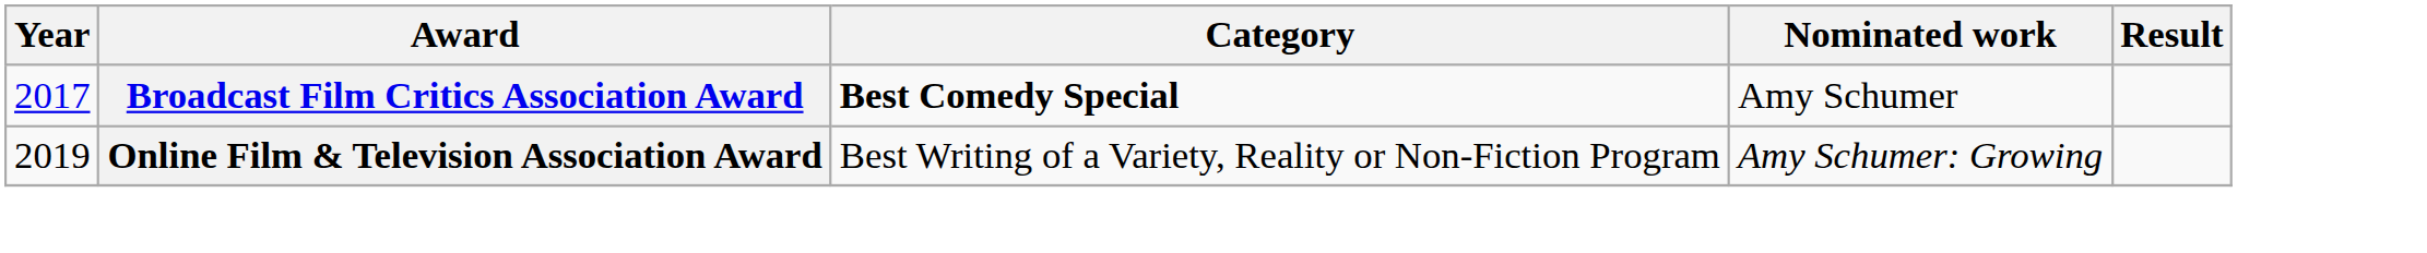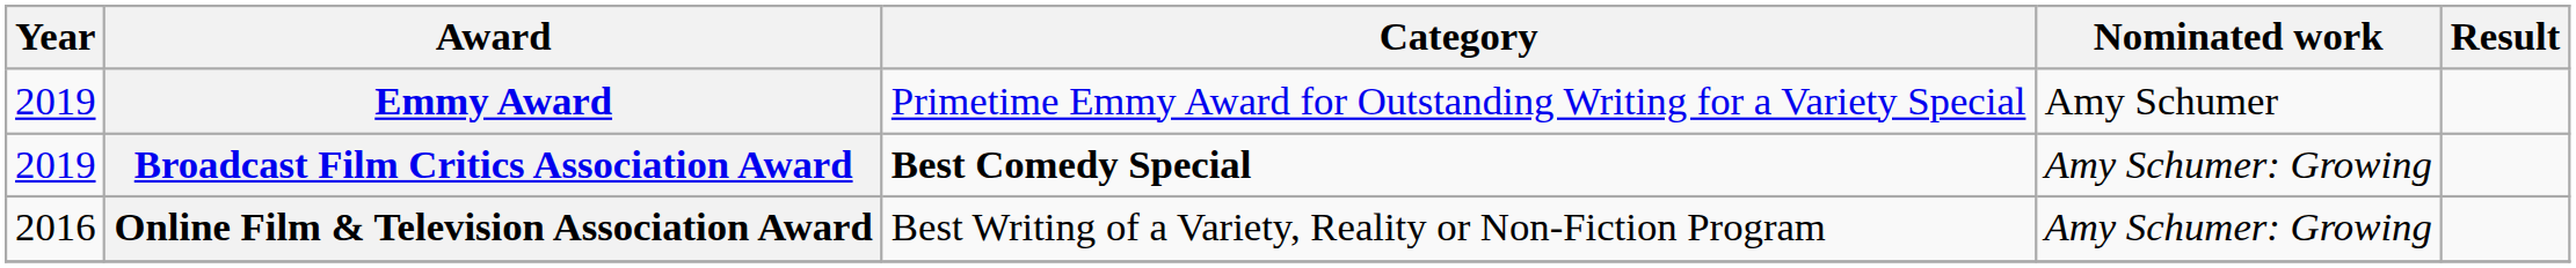+ row: 2019 | Emmy Award | Primetime Emmy Award for Outstanding Writing for a Variety Special | Amy Schumer
Broadcast Film Critics Association Award | Year: 2017 -> 2019
Broadcast Film Critics Association Award | Nominated work: Amy Schumer -> Amy Schumer: Growing
Online Film & Television Association Award | Year: 2019 -> 2016
